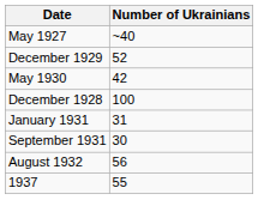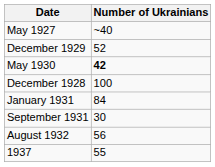May 1930 | Number of Ukrainians: normal -> bold
January 1931 | Number of Ukrainians: 31 -> 84
